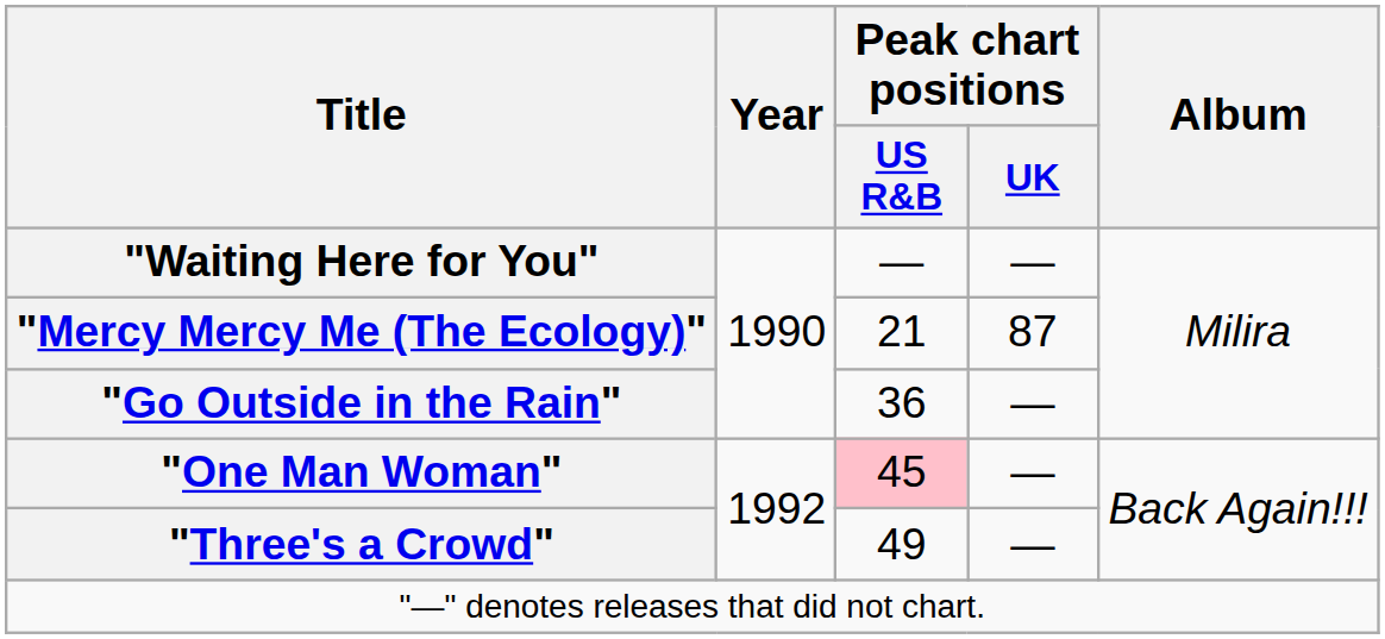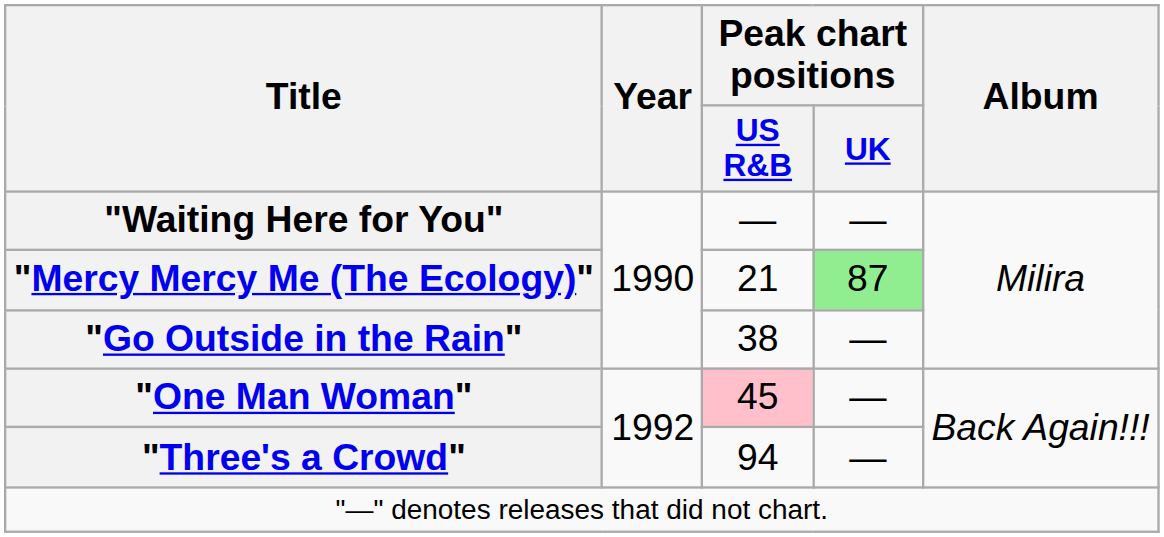"Mercy Mercy Me (The Ecology)" | Peak chart positions / UK: no background -> lightgreen background
"Go Outside in the Rain" | Peak chart positions / US R&B: 36 -> 38
"Three's a Crowd" | Peak chart positions / US R&B: 49 -> 94
